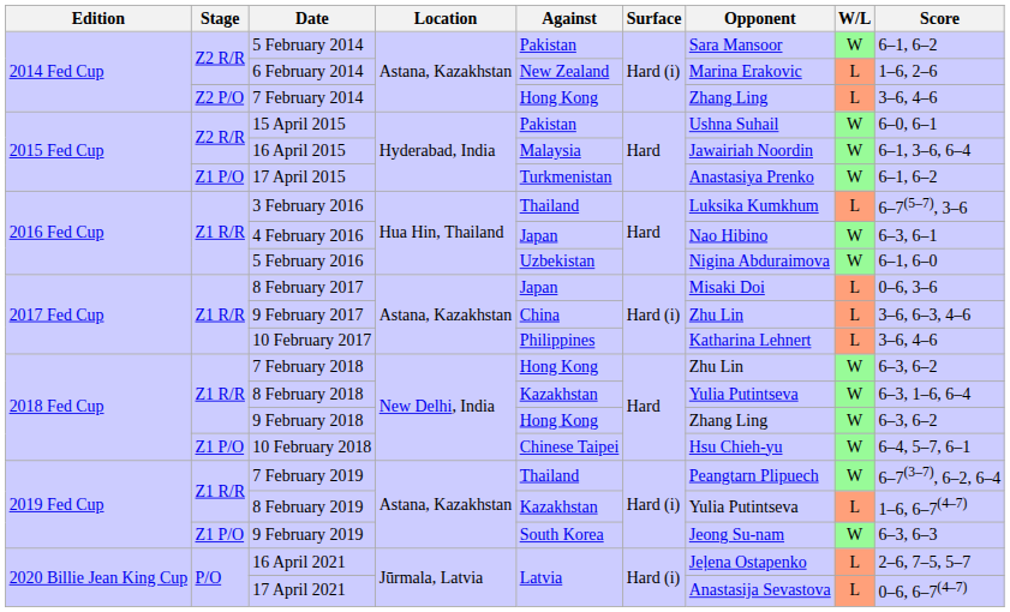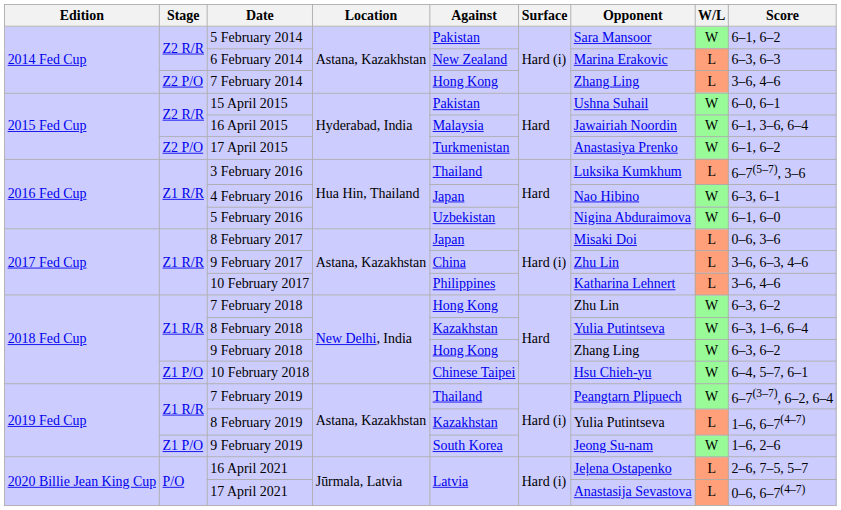6 February 2014 | Score: 1–6, 2–6 -> 6–3, 6–3
17 April 2015 | Stage: Z1 P/O -> Z2 P/O
9 February 2019 | Score: 6–3, 6–3 -> 1–6, 2–6
